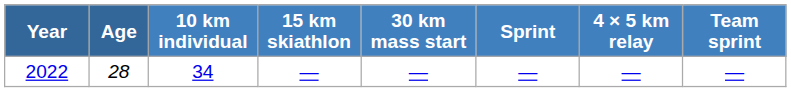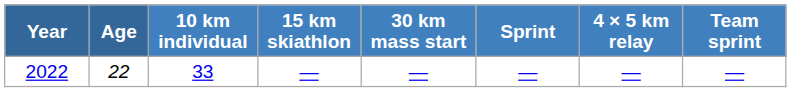2022 | Age: 28 -> 22
2022 | 10 km individual: 34 -> 33
